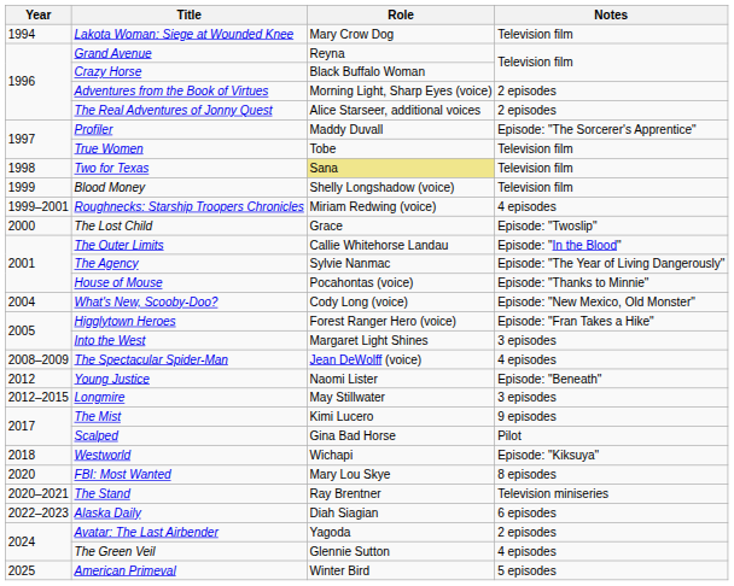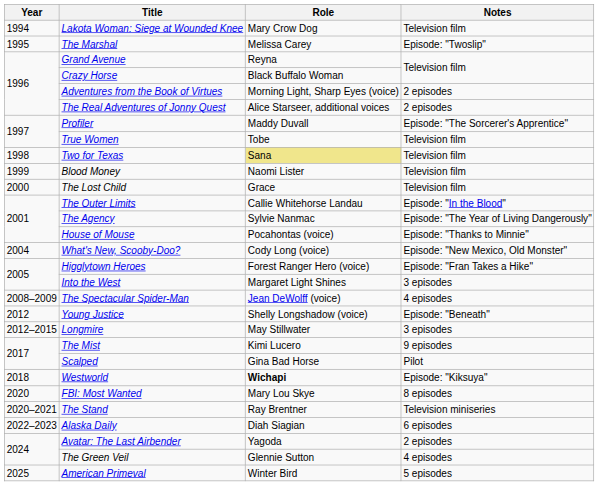+ row: 1995 | The Marshal | Melissa Carey | Episode: "Twoslip"
Blood Money | Role: Shelly Longshadow (voice) -> Naomi Lister
- row: 1999–2001 | Roughnecks: Starship Troopers Chronicles | Miriam Redwing (voice) | 4 episodes
The Lost Child | Notes: Episode: "Twoslip" -> Television film
Young Justice | Role: Naomi Lister -> Shelly Longshadow (voice)
Westworld | Role: normal -> bold
